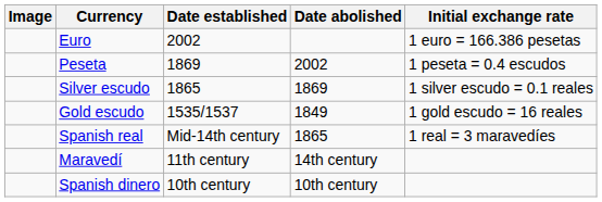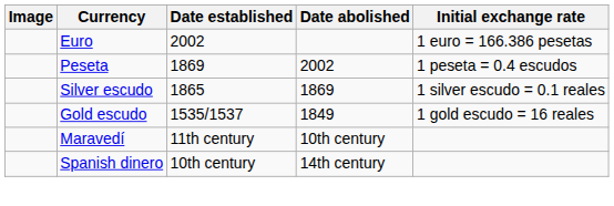- row: Spanish real | Mid-14th century | 1865 | 1 real = 3 maravedíes
Maravedí | Date abolished: 14th century -> 10th century
Spanish dinero | Date abolished: 10th century -> 14th century
